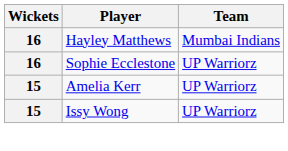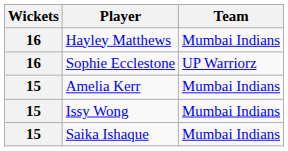Amelia Kerr | Team: UP Warriorz -> Mumbai Indians
Issy Wong | Team: UP Warriorz -> Mumbai Indians
+ row: 15 | Saika Ishaque | Mumbai Indians
